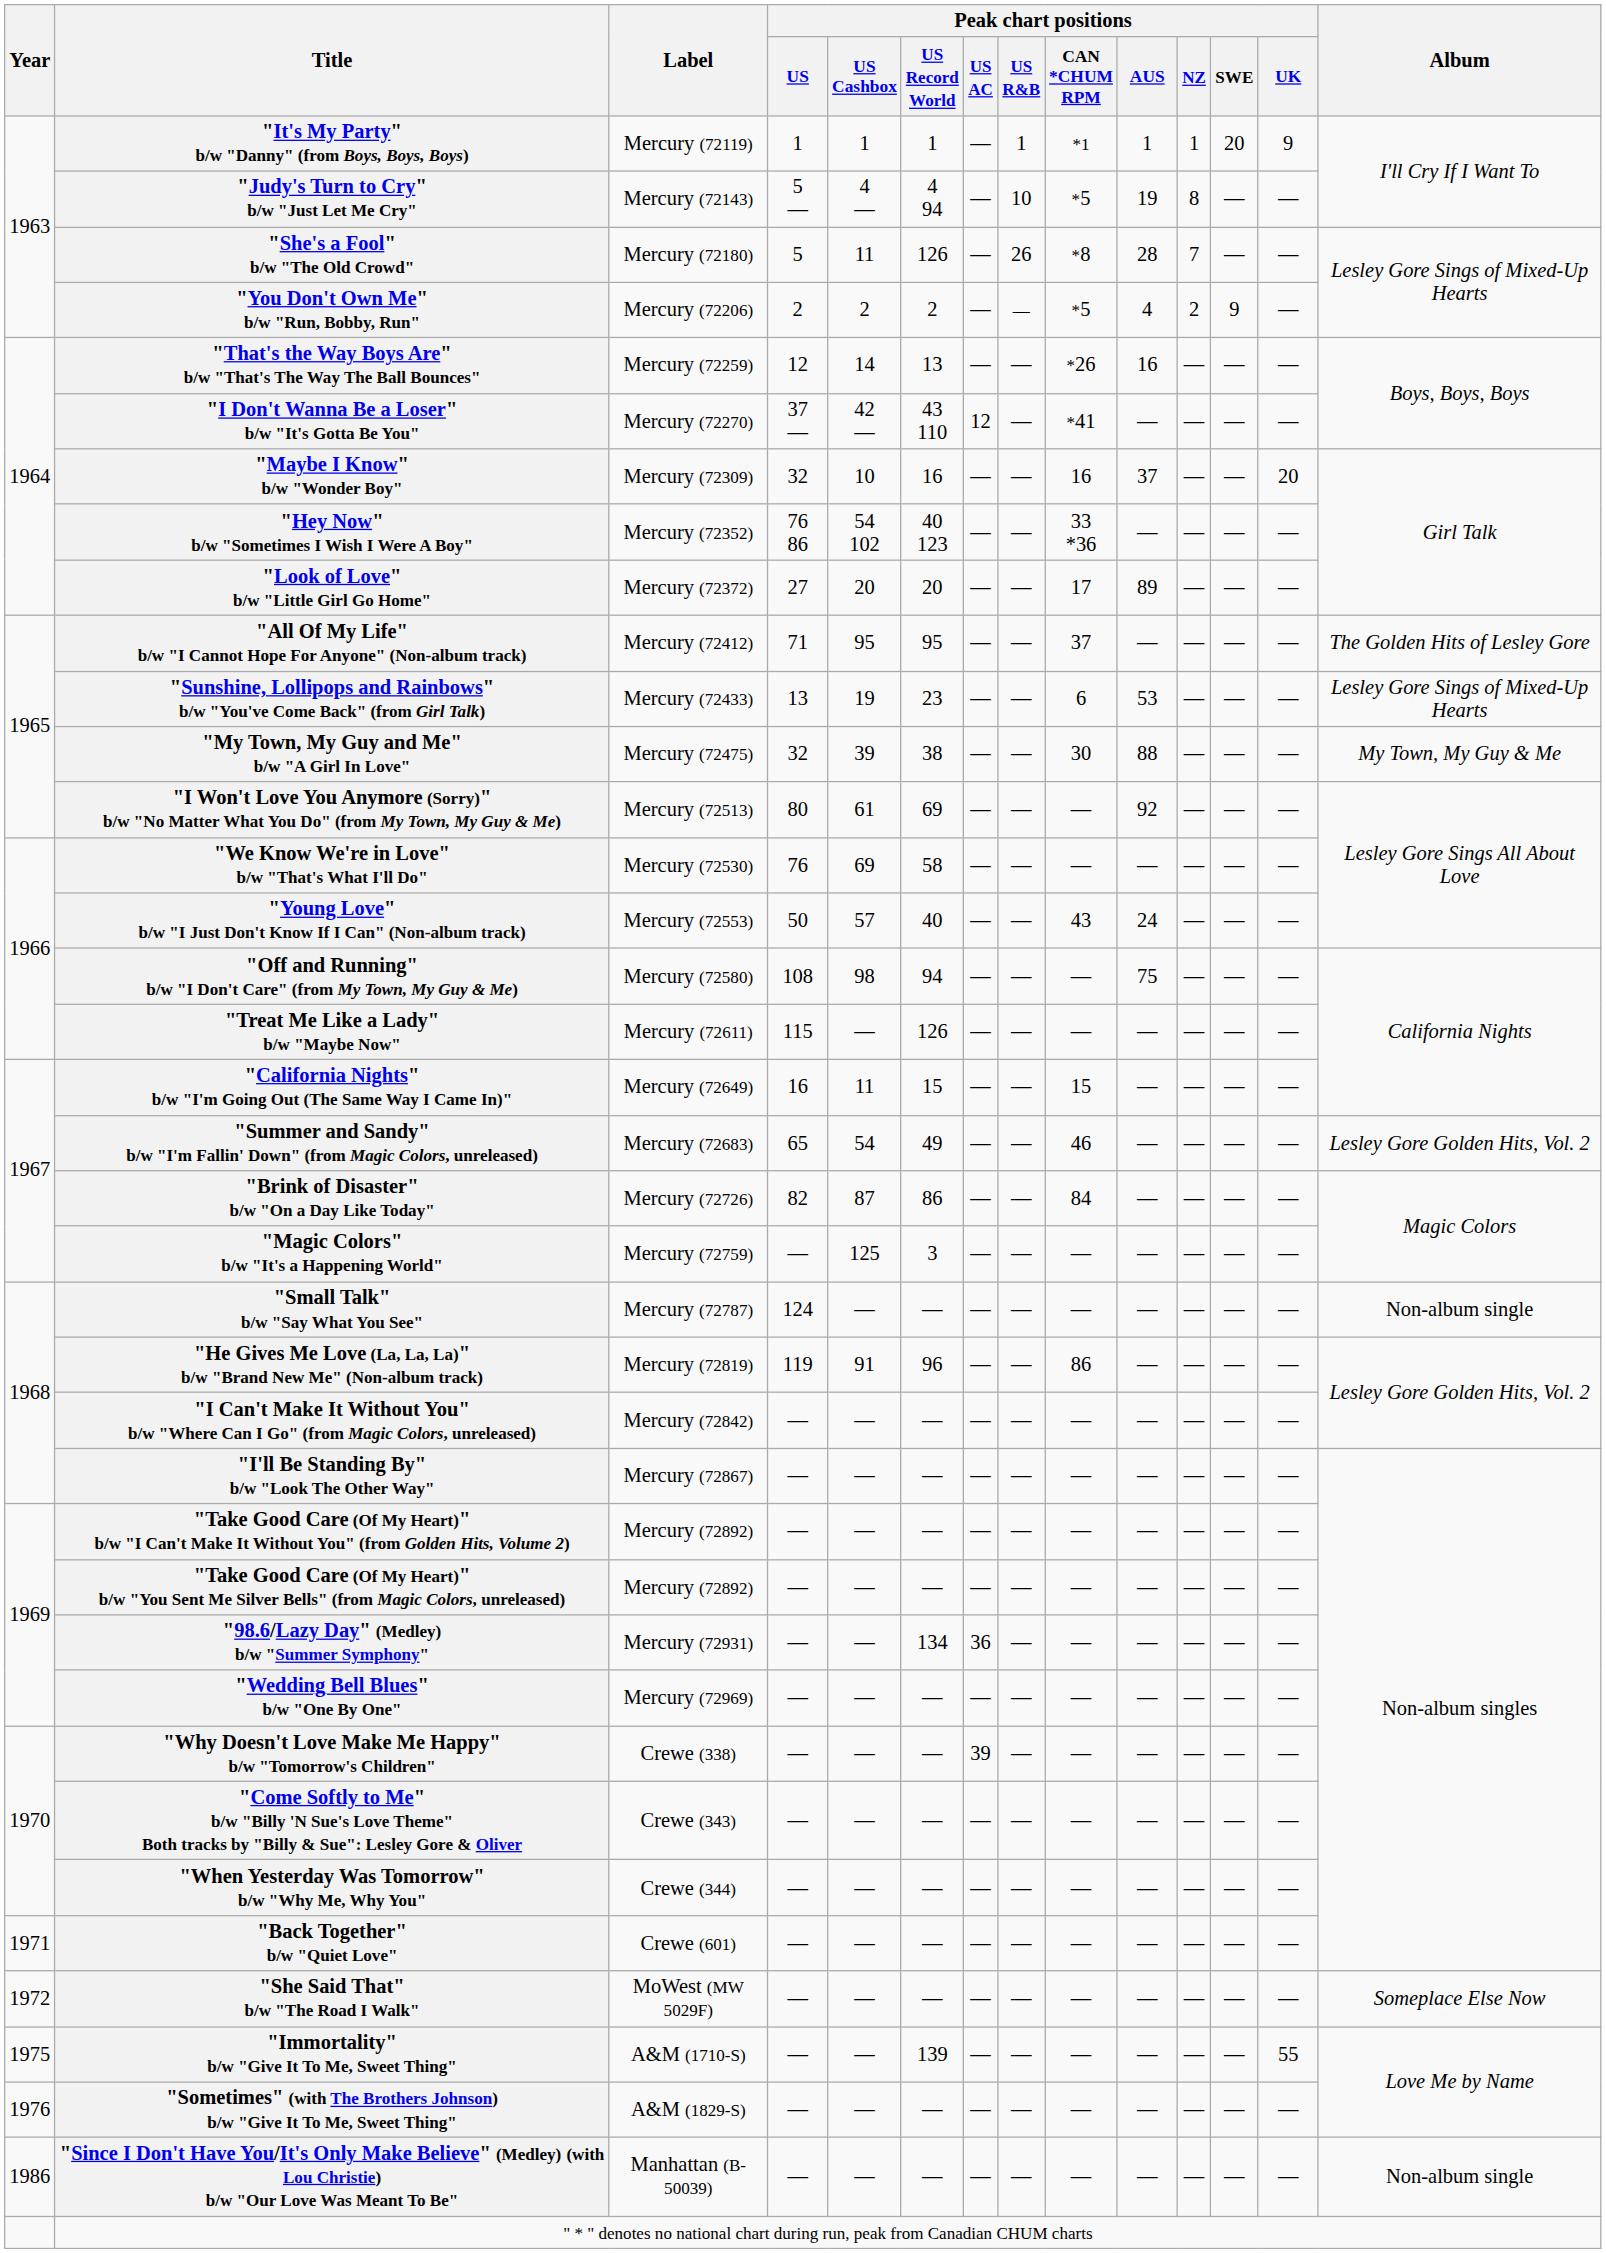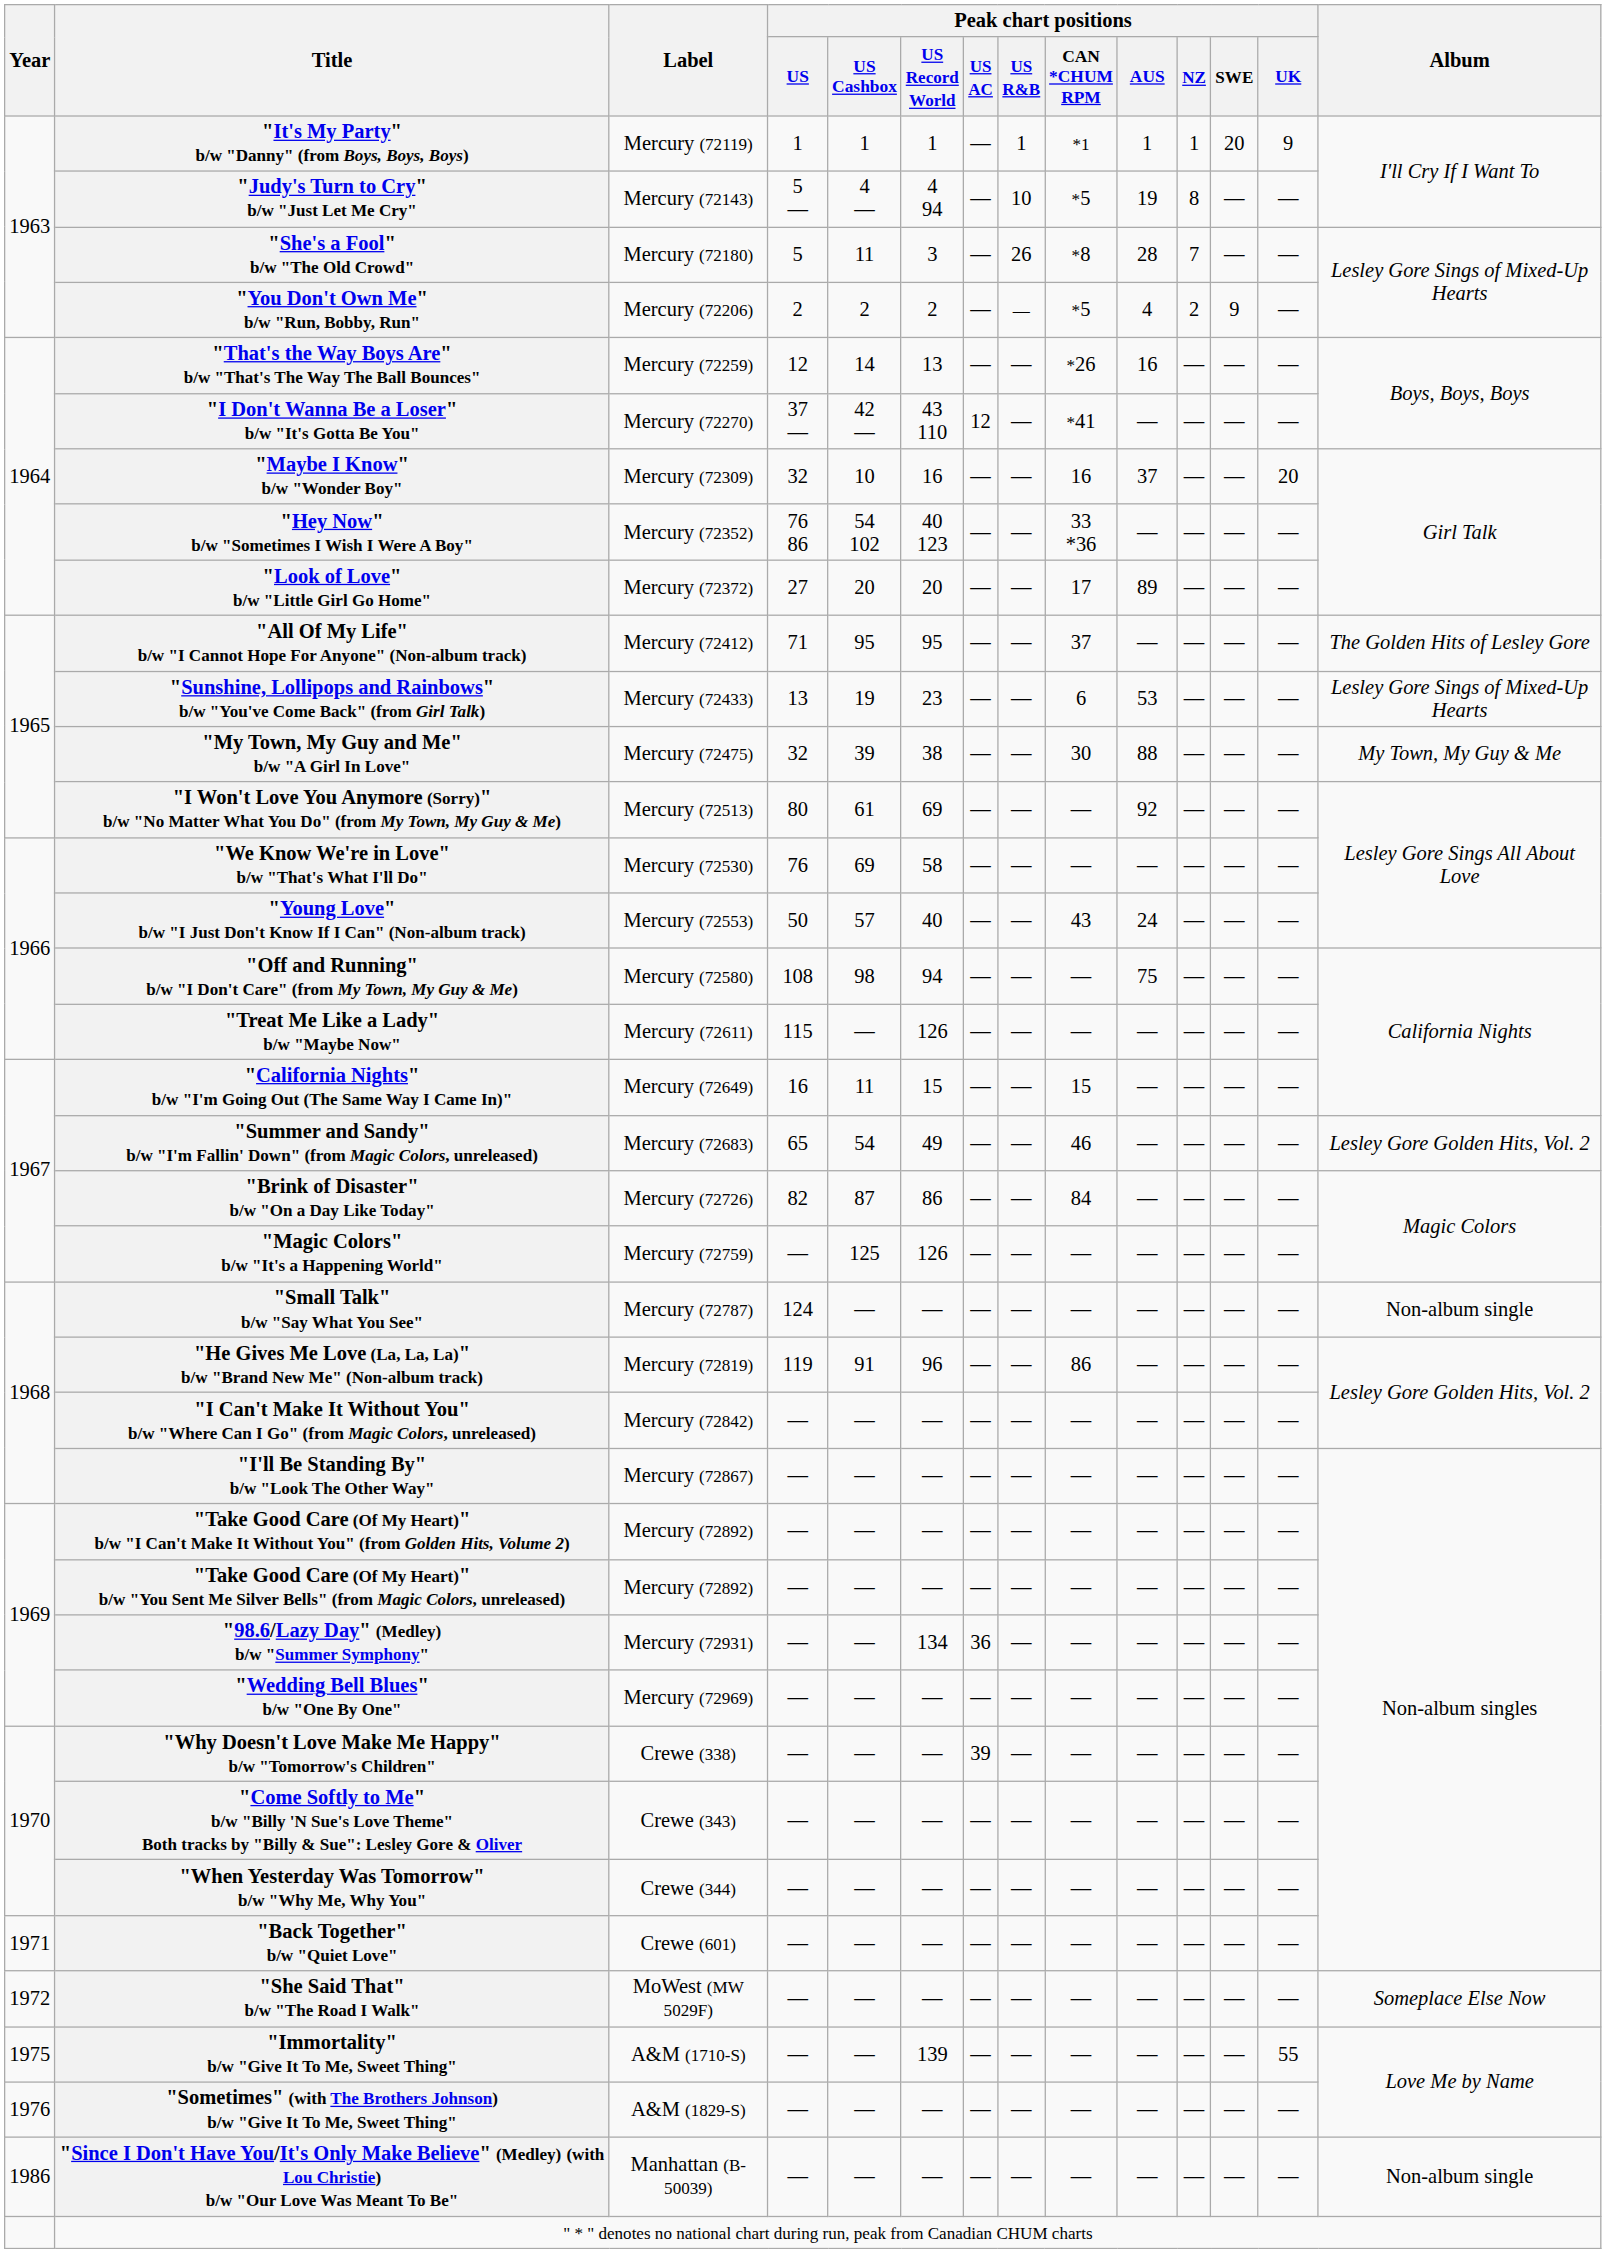"She's a Fool" b/w "The Old Crowd" | Peak chart positions / US Record World: 126 -> 3
"Magic Colors" b/w "It's a Happening World" | Peak chart positions / US Record World: 3 -> 126
